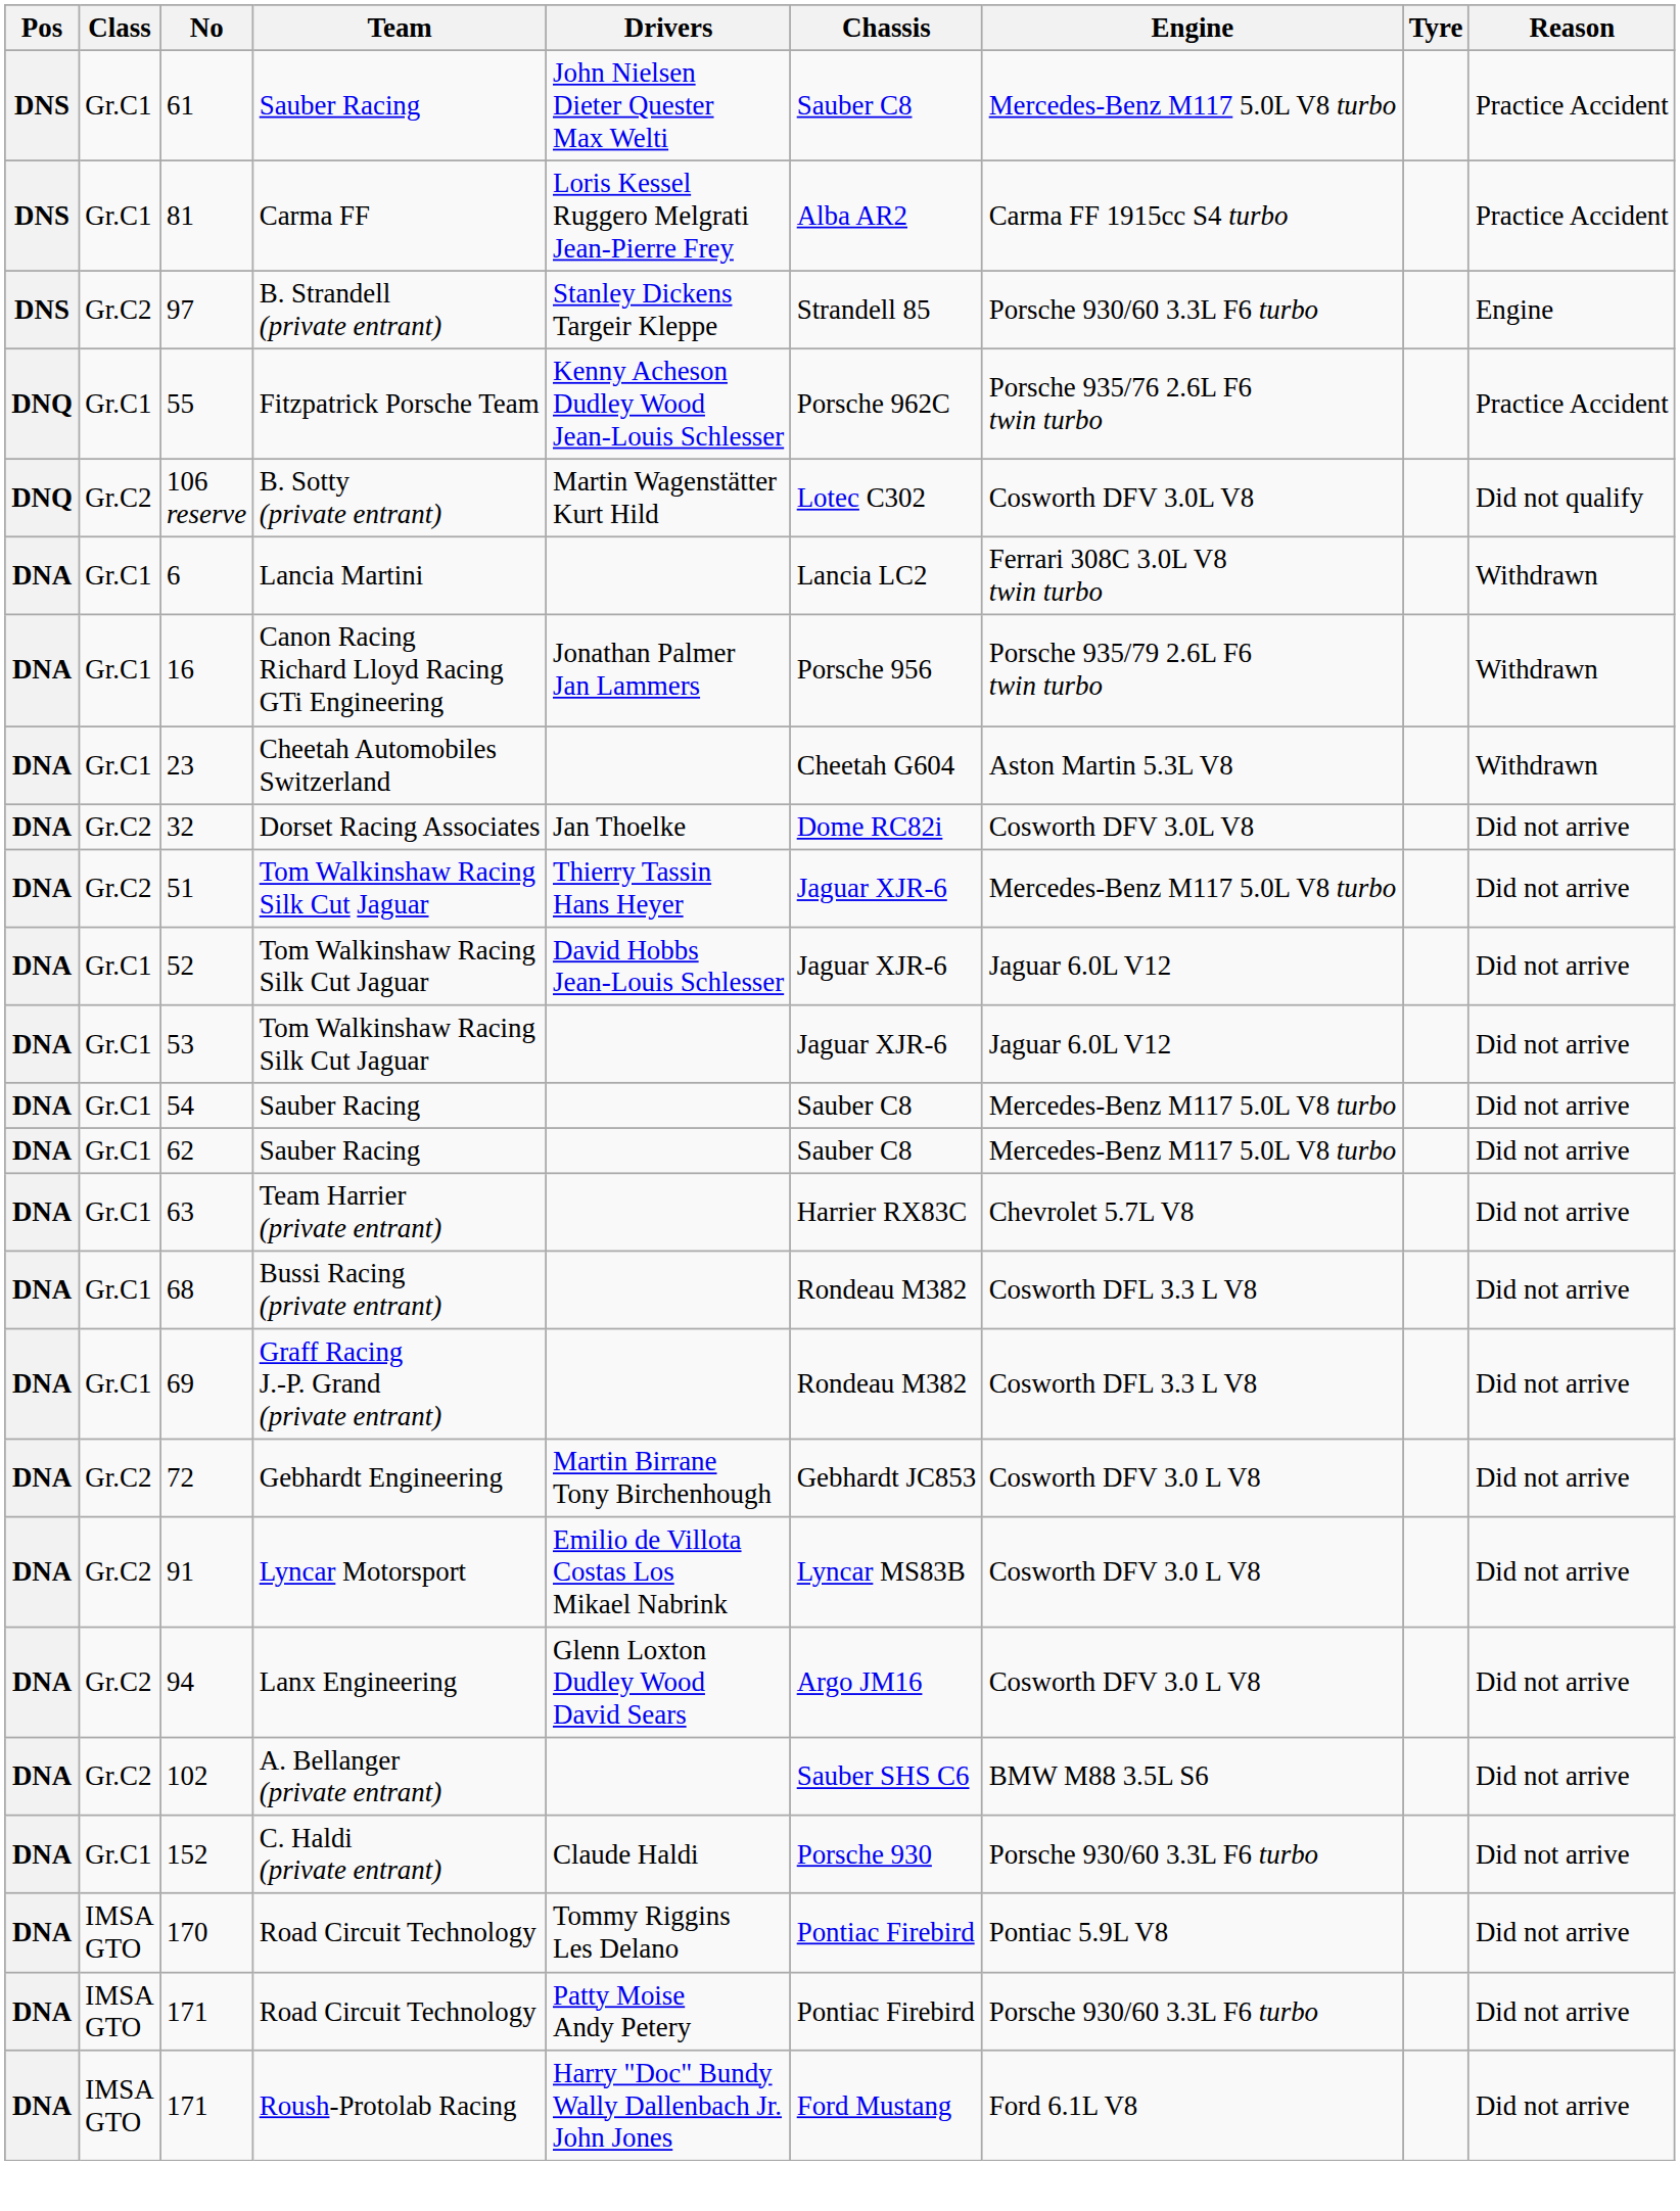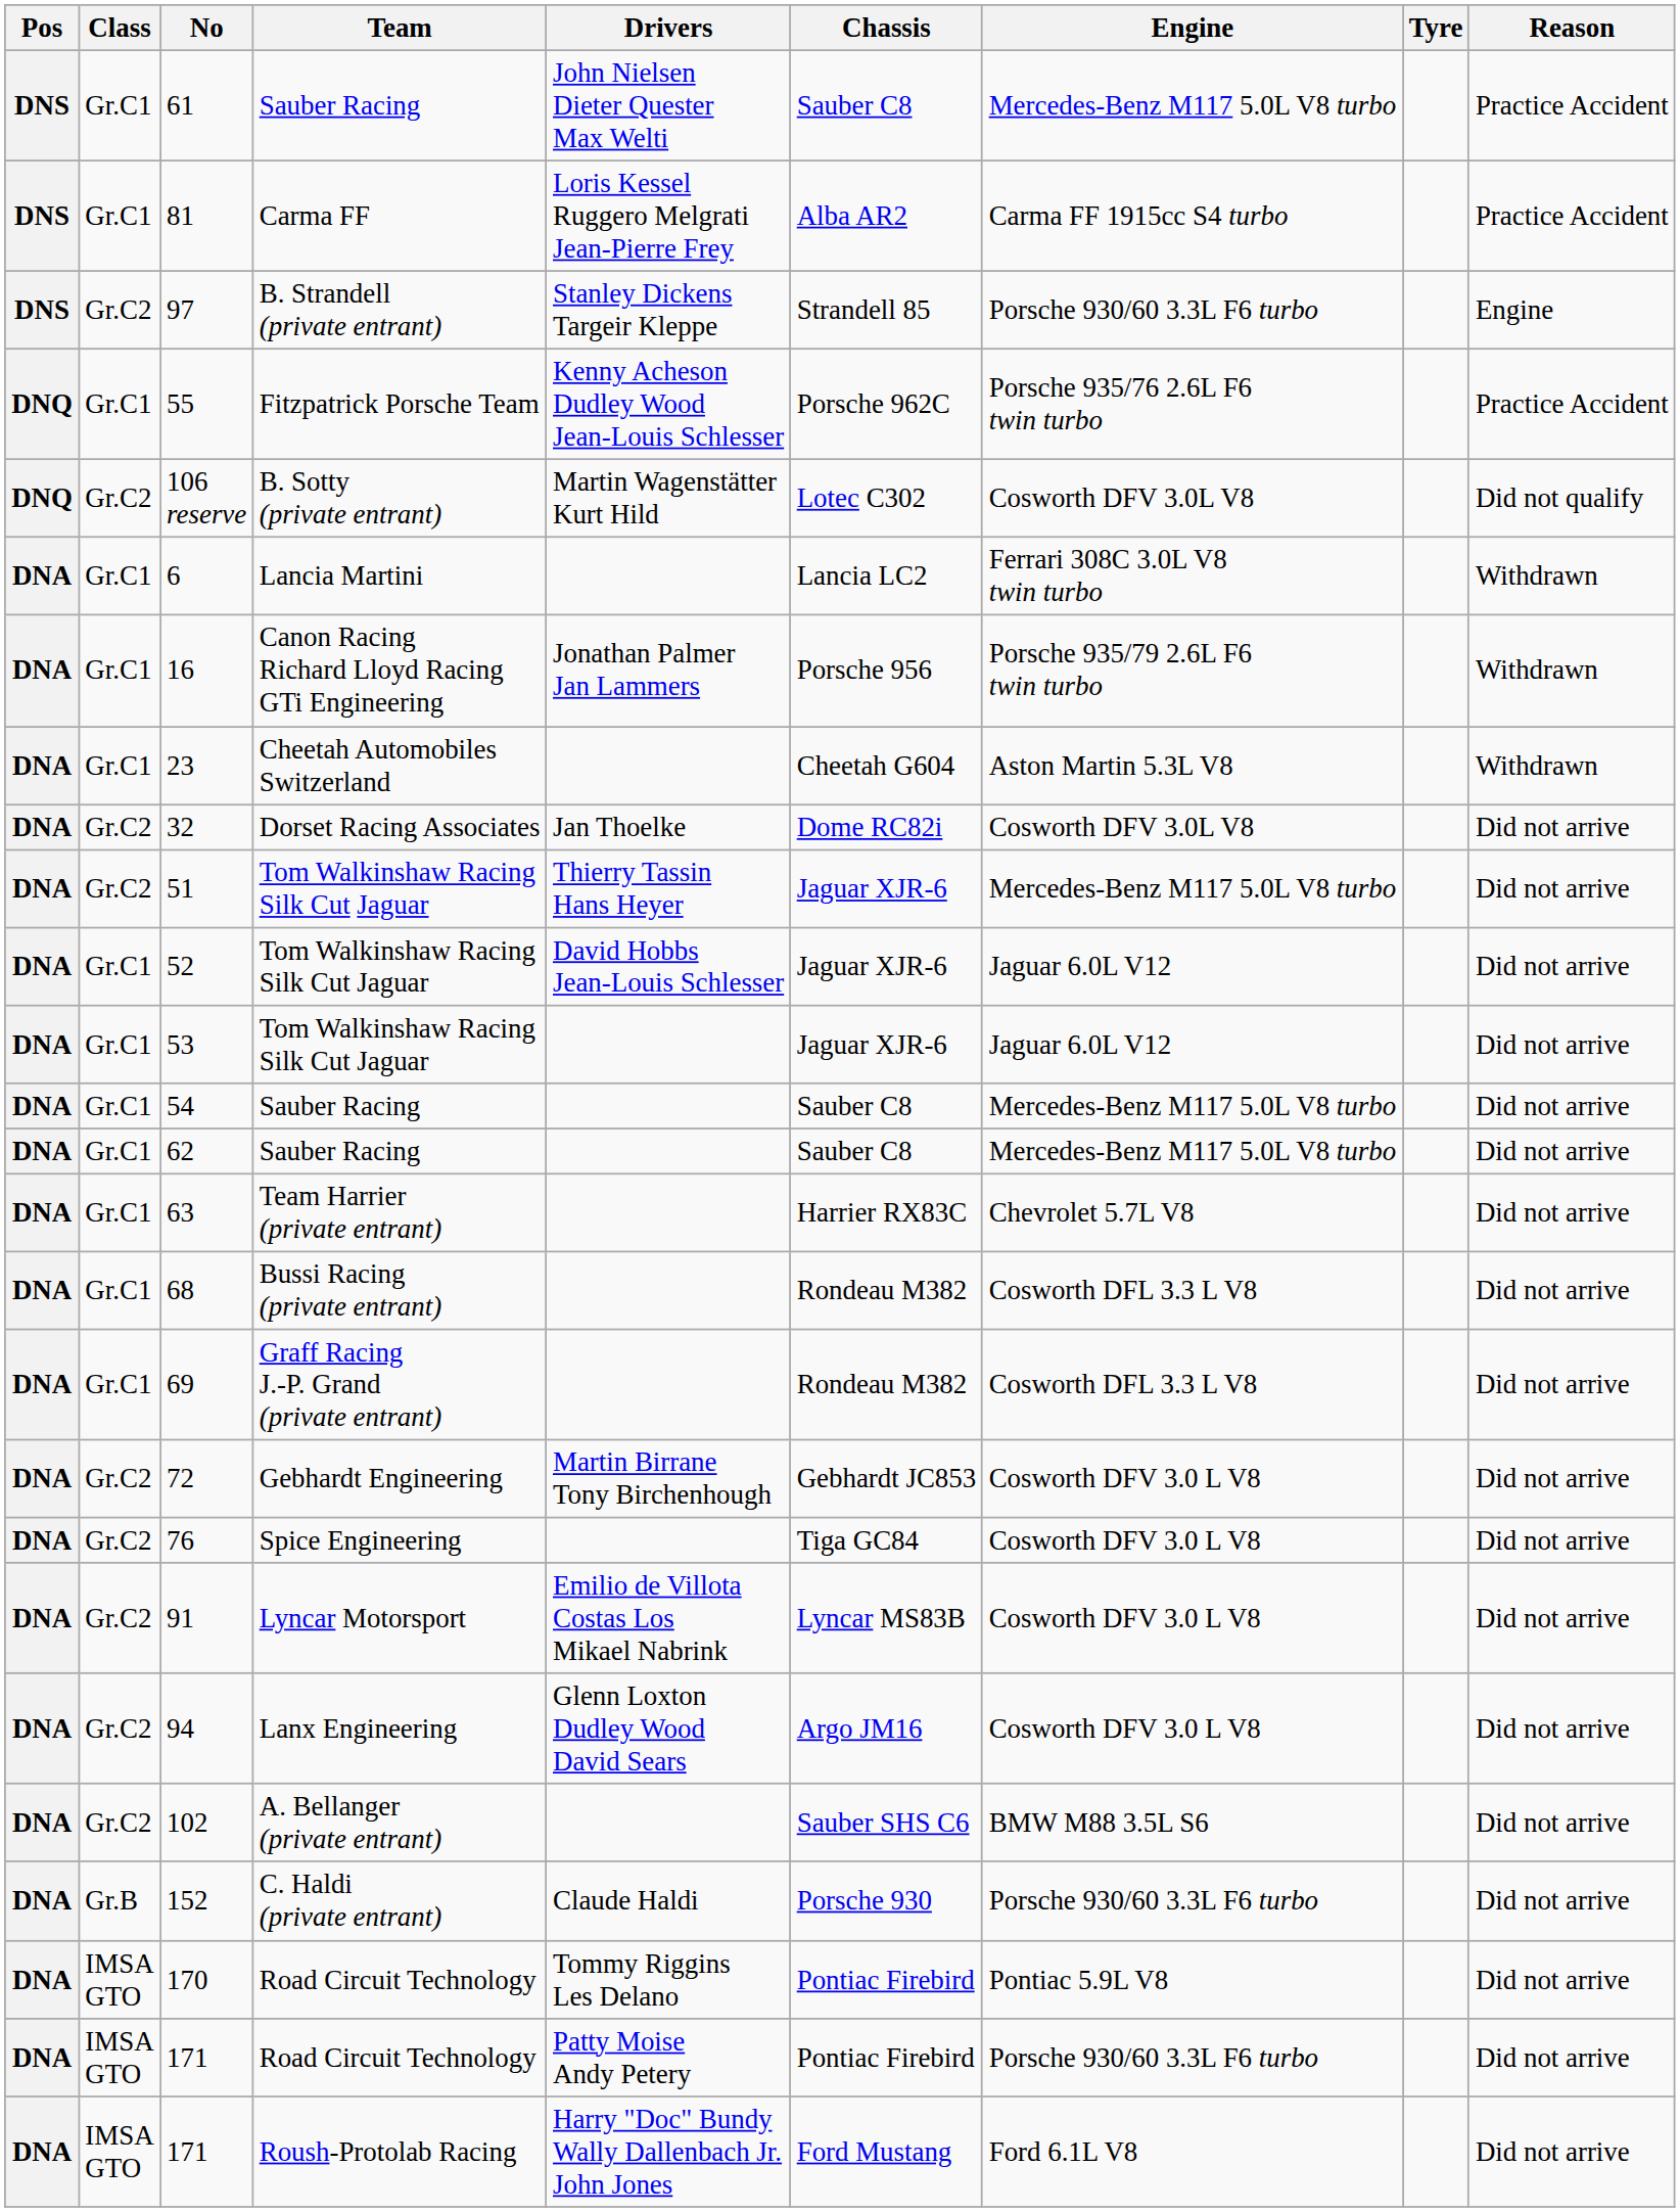+ row: DNA | Gr.C2 | 76 | Spice Engineering | Tiga GC84 | Cosworth DFV 3.0 L V8 | Did not arrive
152 | Class: Gr.C1 -> Gr.B
